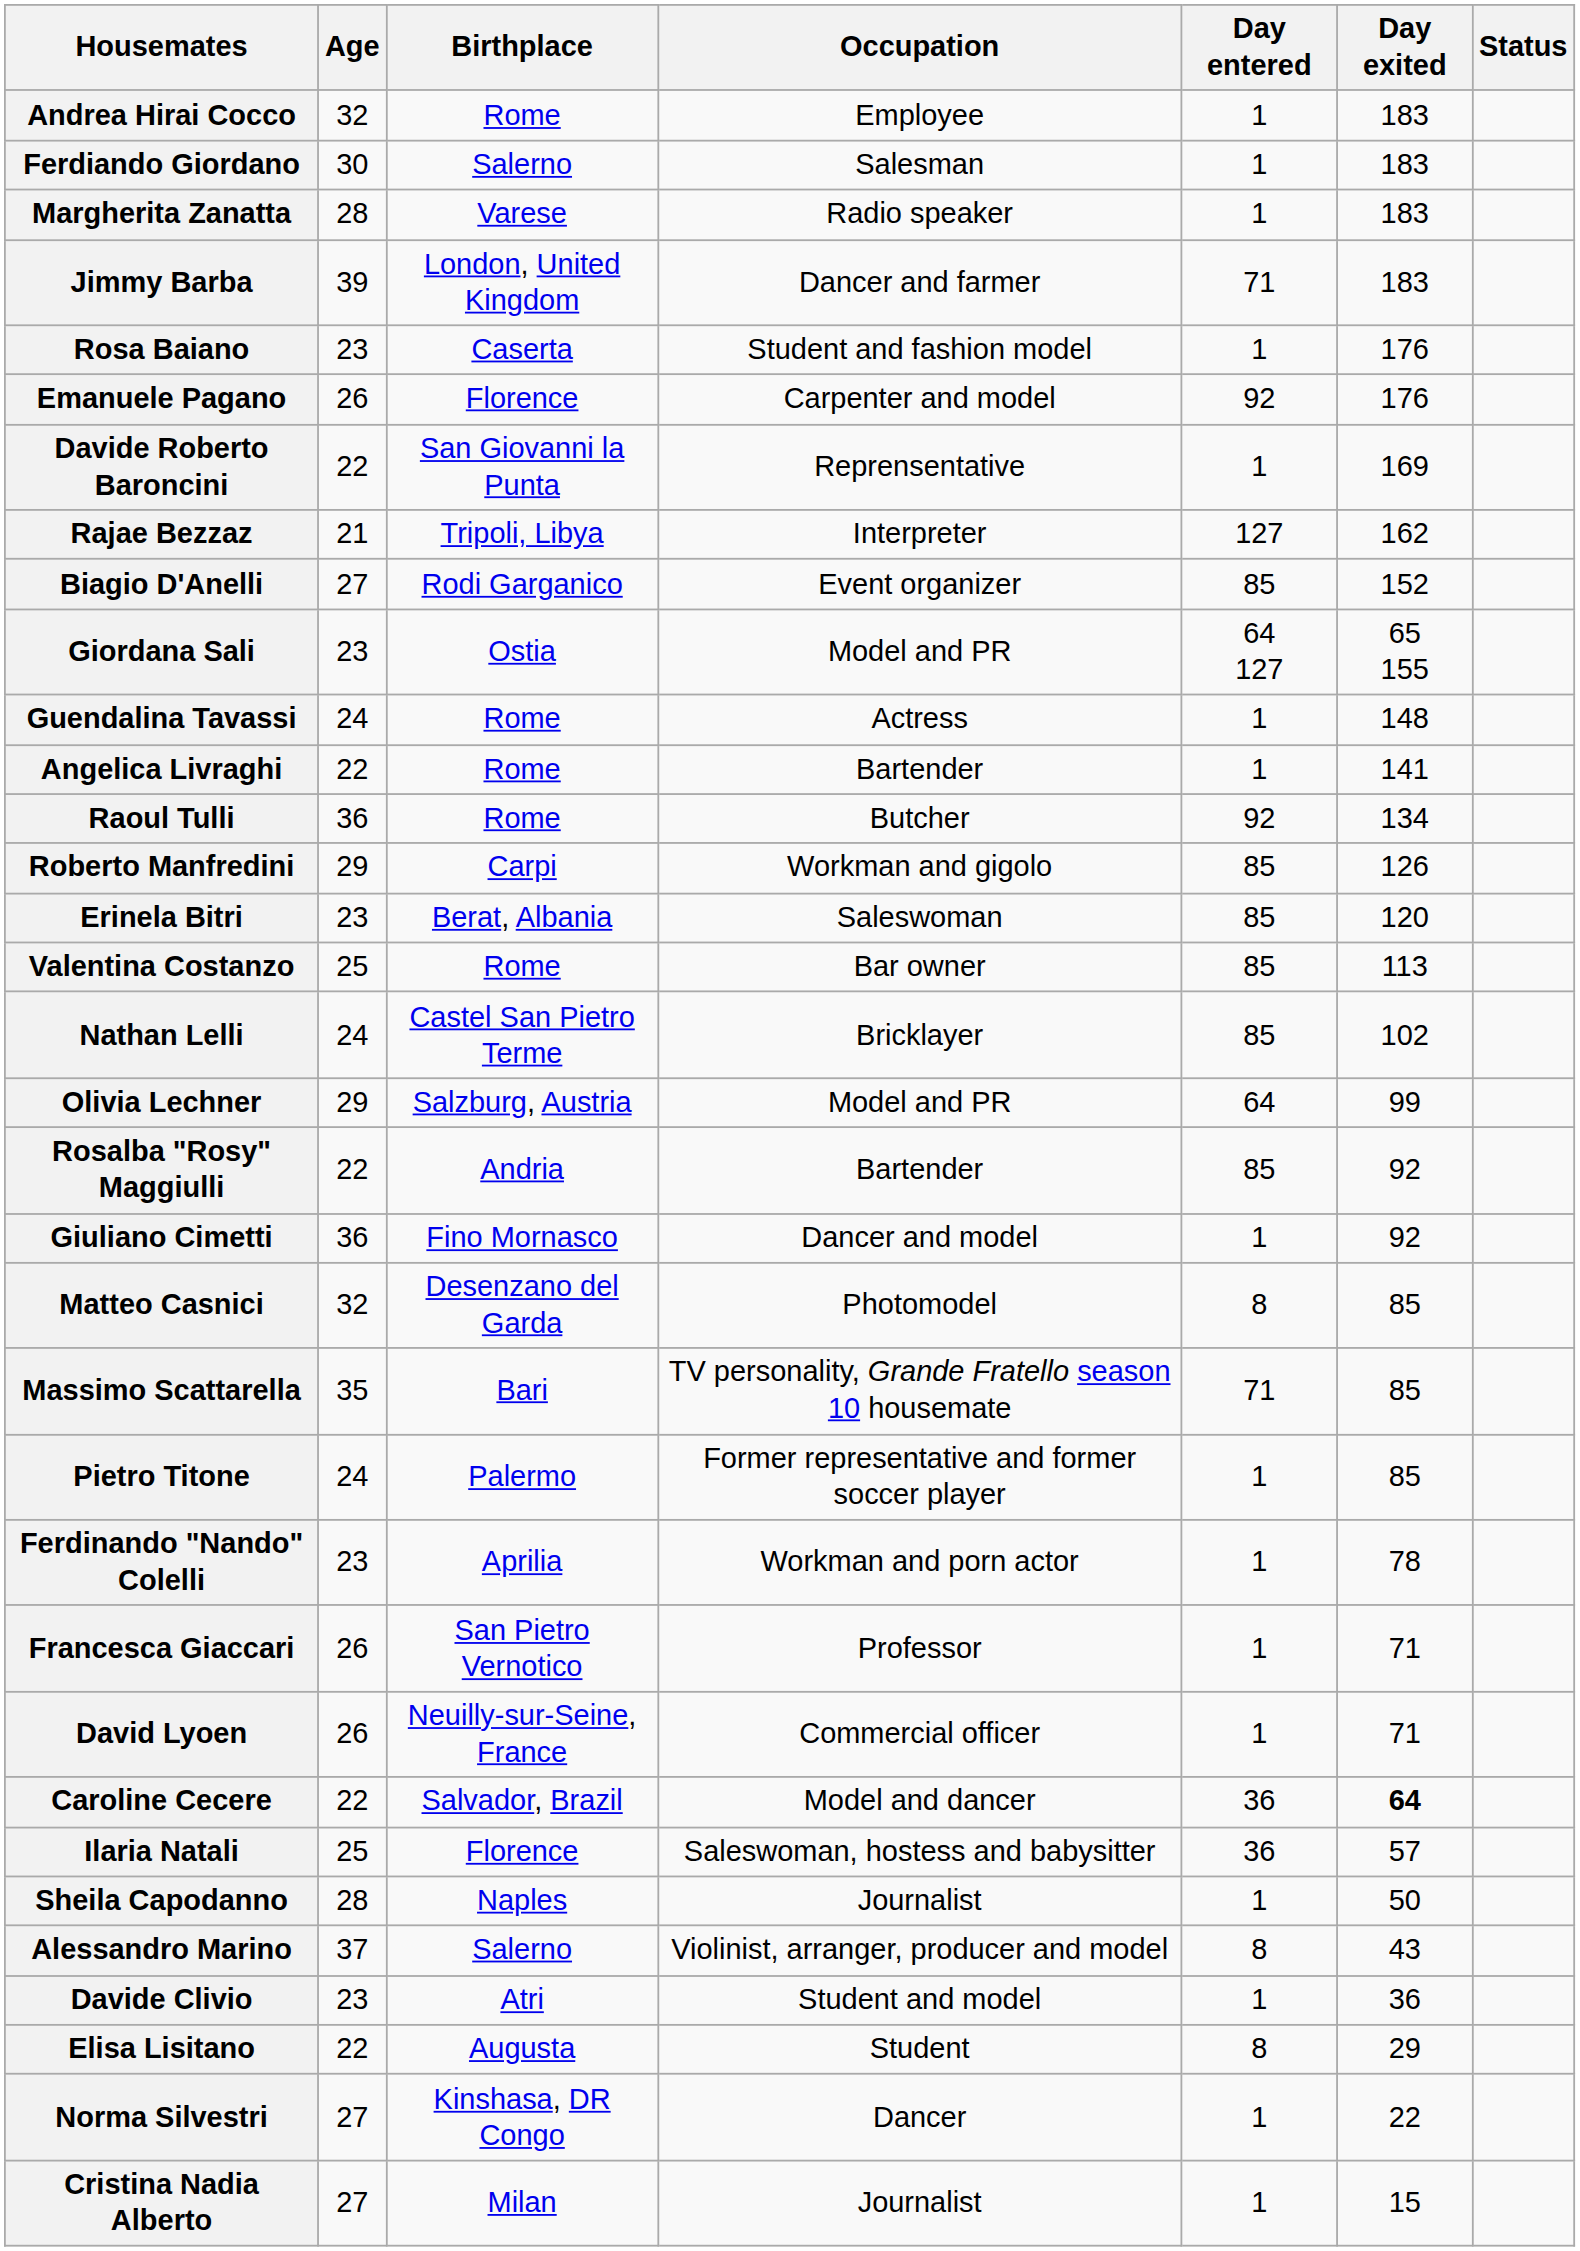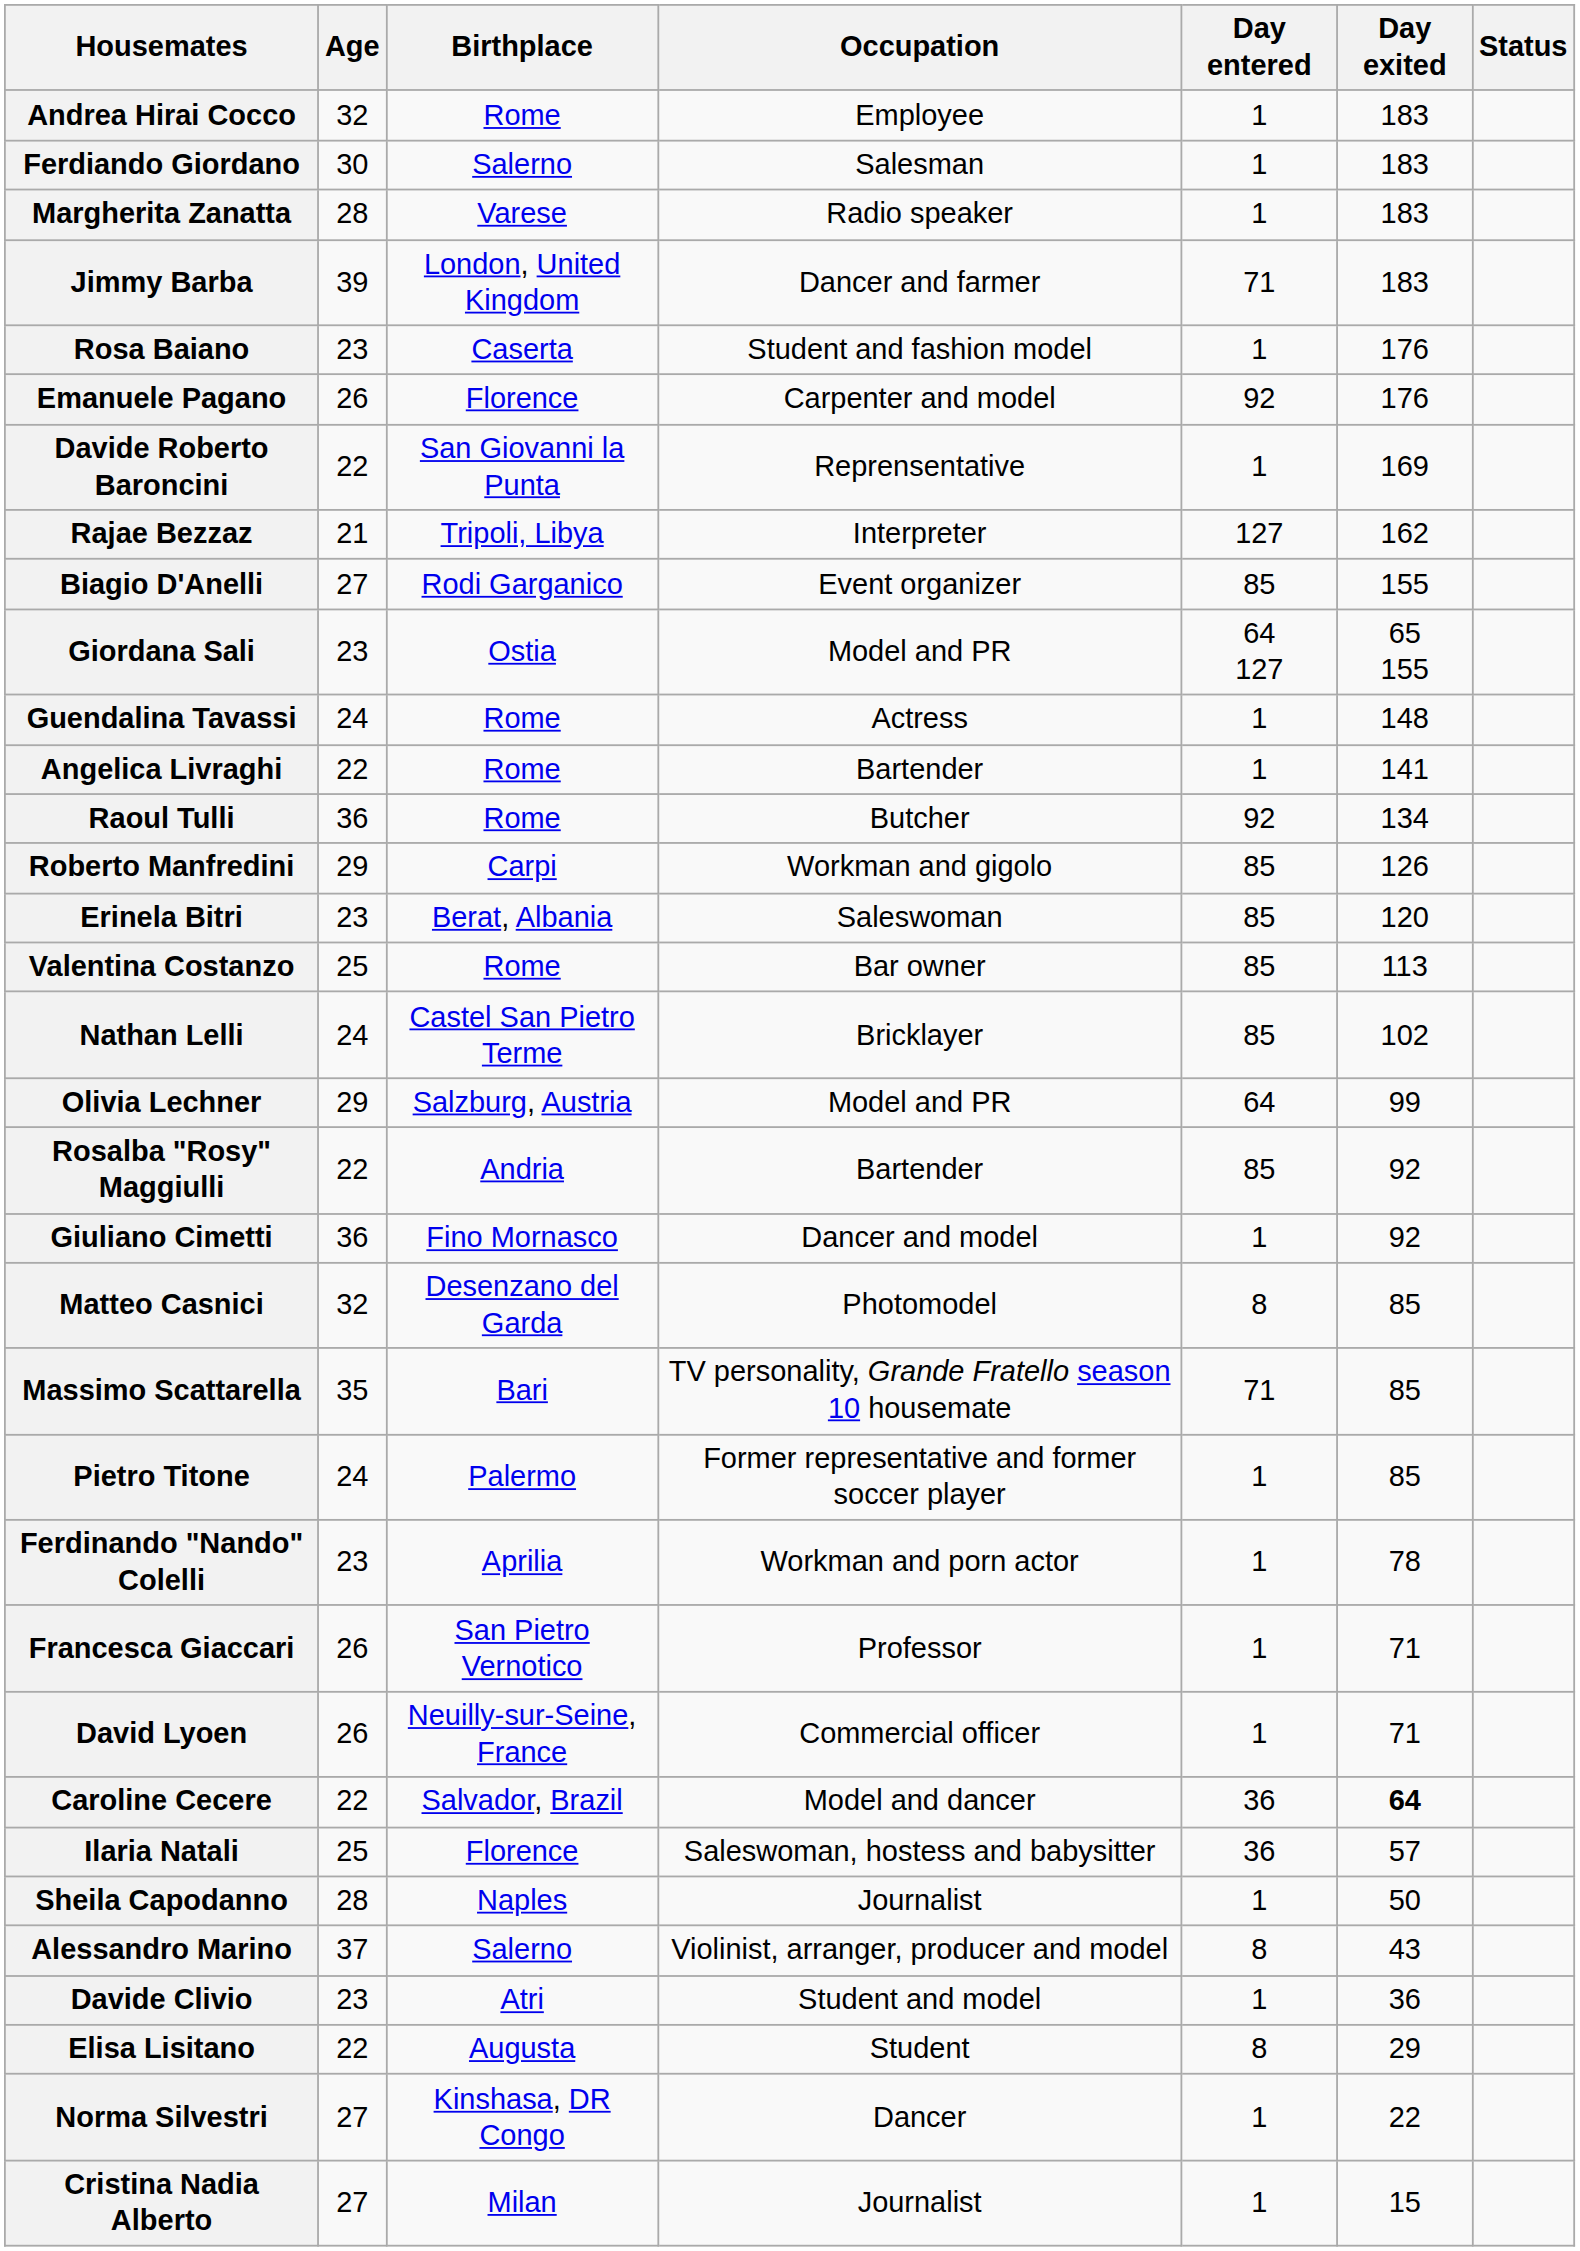Biagio D'Anelli | Day exited: 152 -> 155
